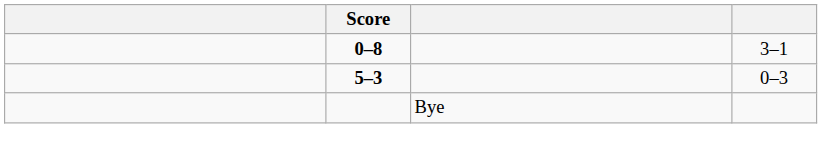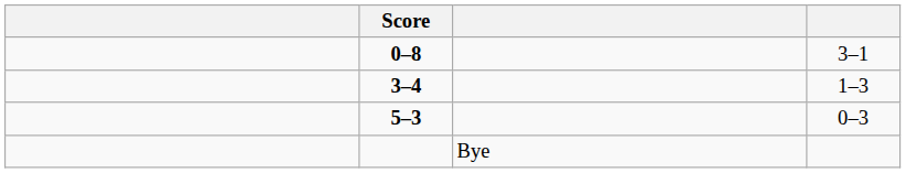+ row: 3–4 | 1–3
